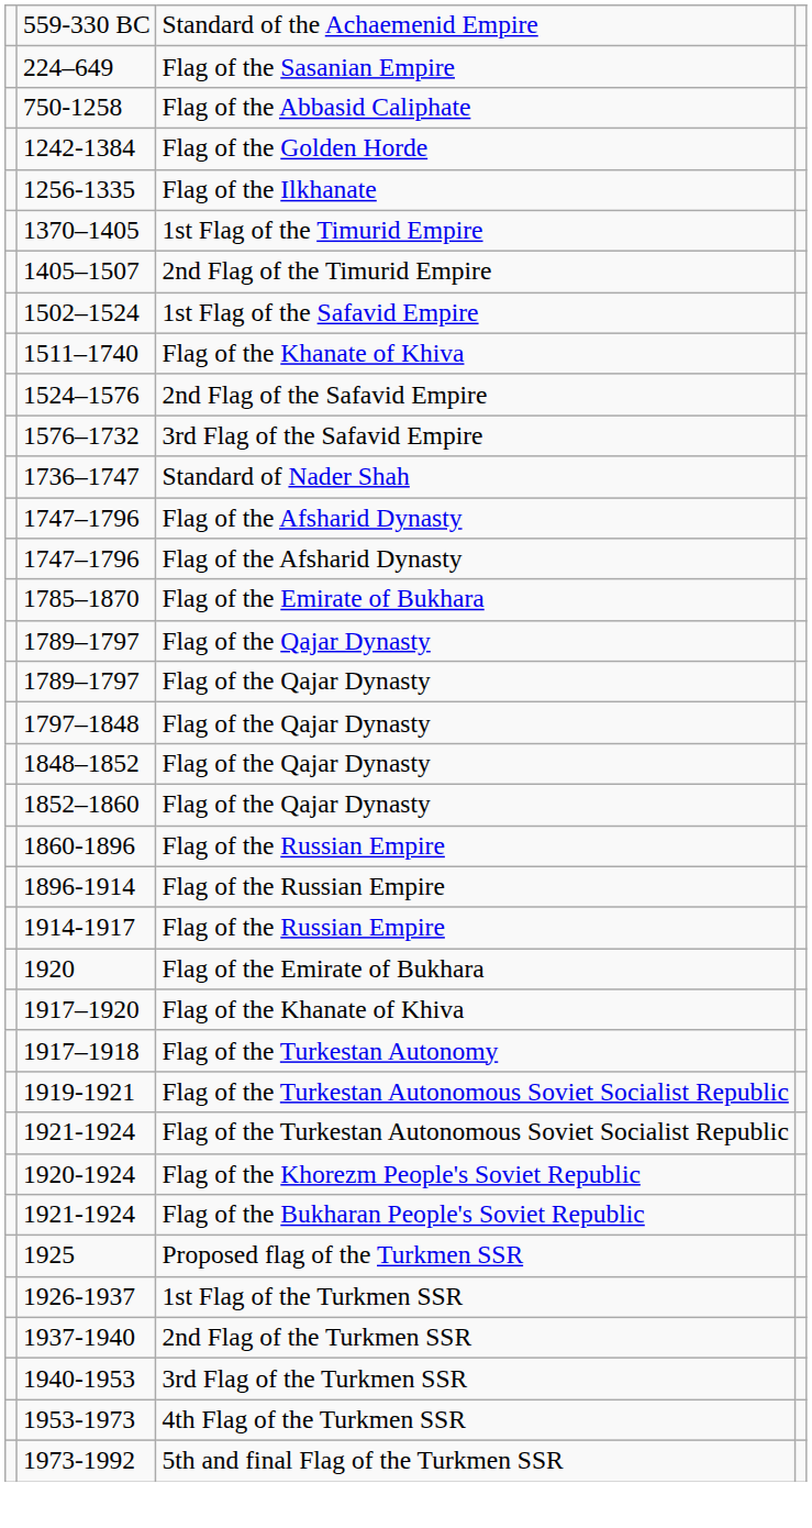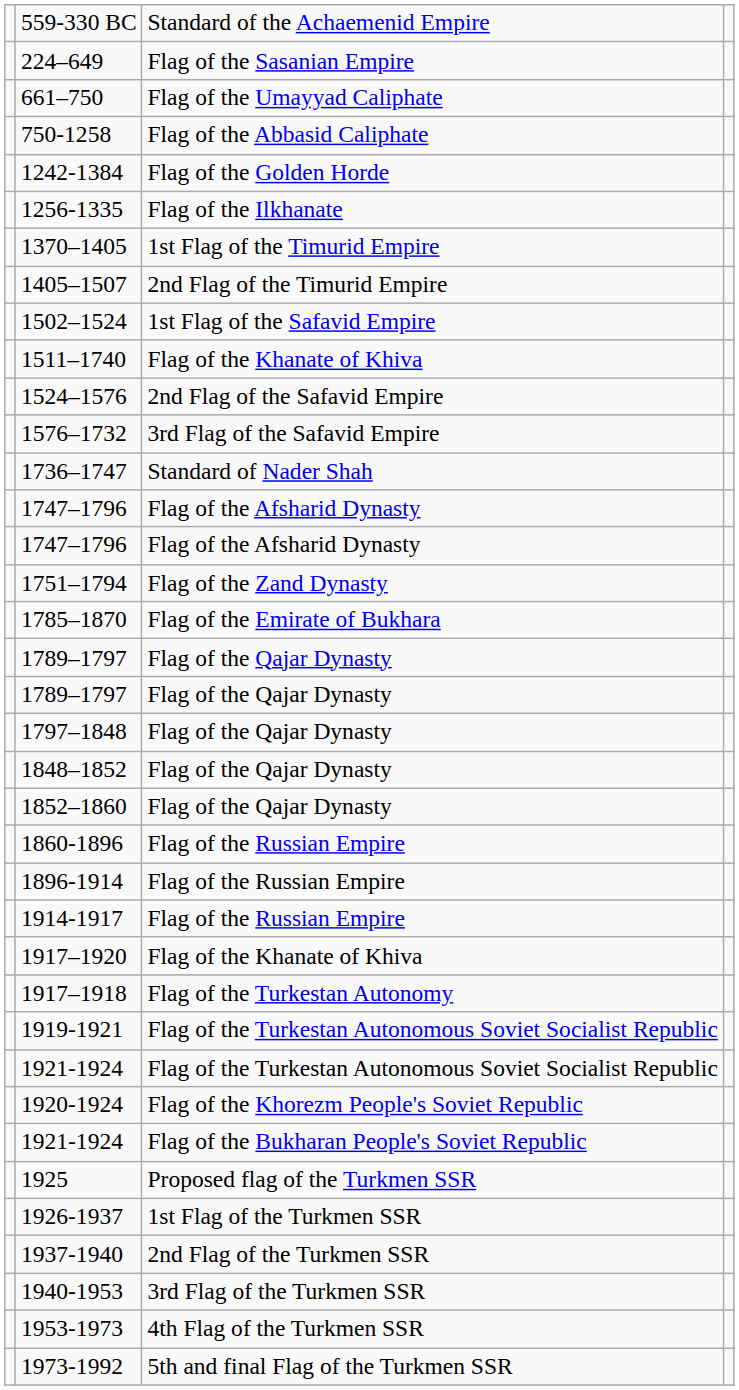+ row: 661–750 | Flag of the Umayyad Caliphate
+ row: 1751–1794 | Flag of the Zand Dynasty
- row: 1920 | Flag of the Emirate of Bukhara
